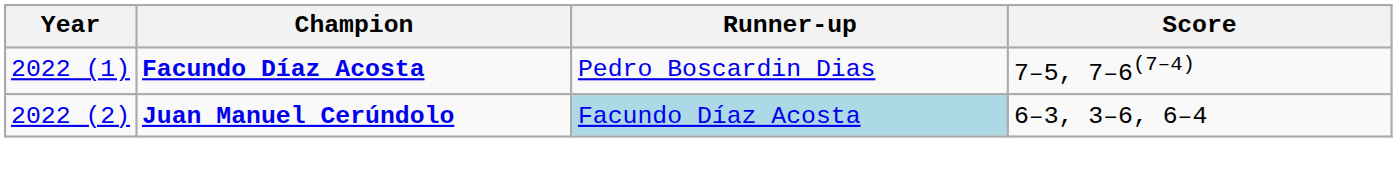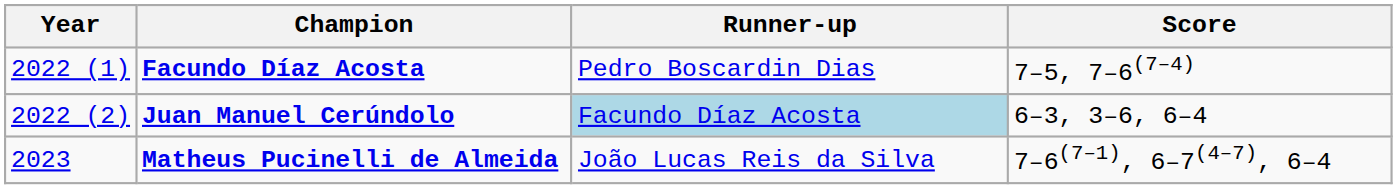+ row: 2023 | Matheus Pucinelli de Almeida | João Lucas Reis da Silva | 7–6(7–1), 6–7(4–7), 6–4
